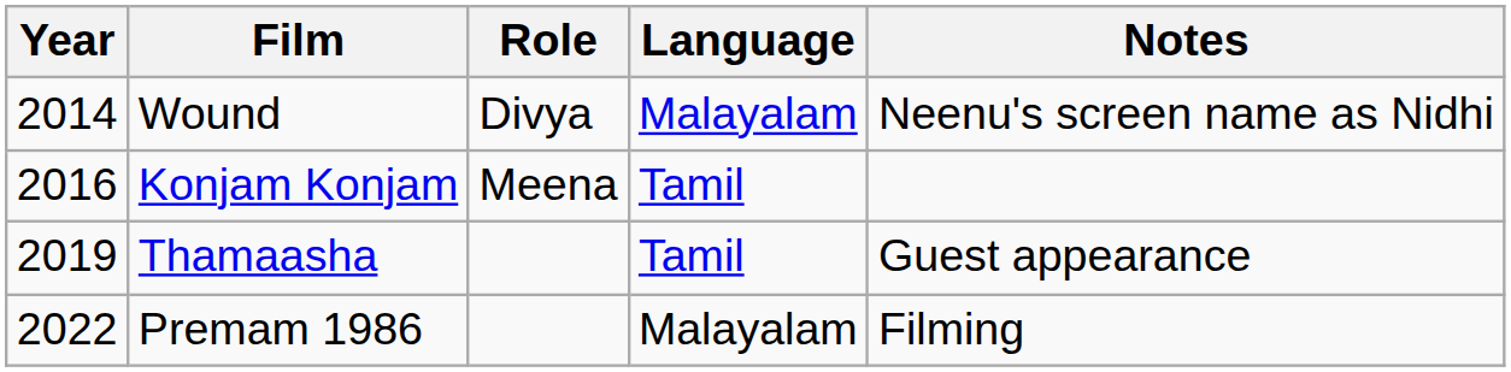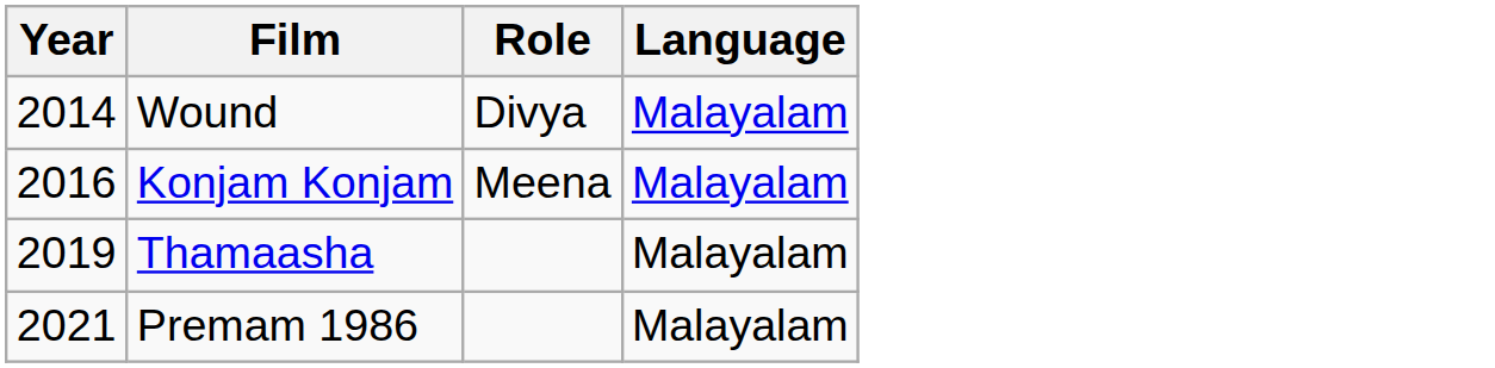- column: Notes | Neenu's screen name as Nidhi | Guest appearance | Filming
Konjam Konjam | Language: Tamil -> Malayalam
Thamaasha | Language: Tamil -> Malayalam
Premam 1986 | Year: 2022 -> 2021
